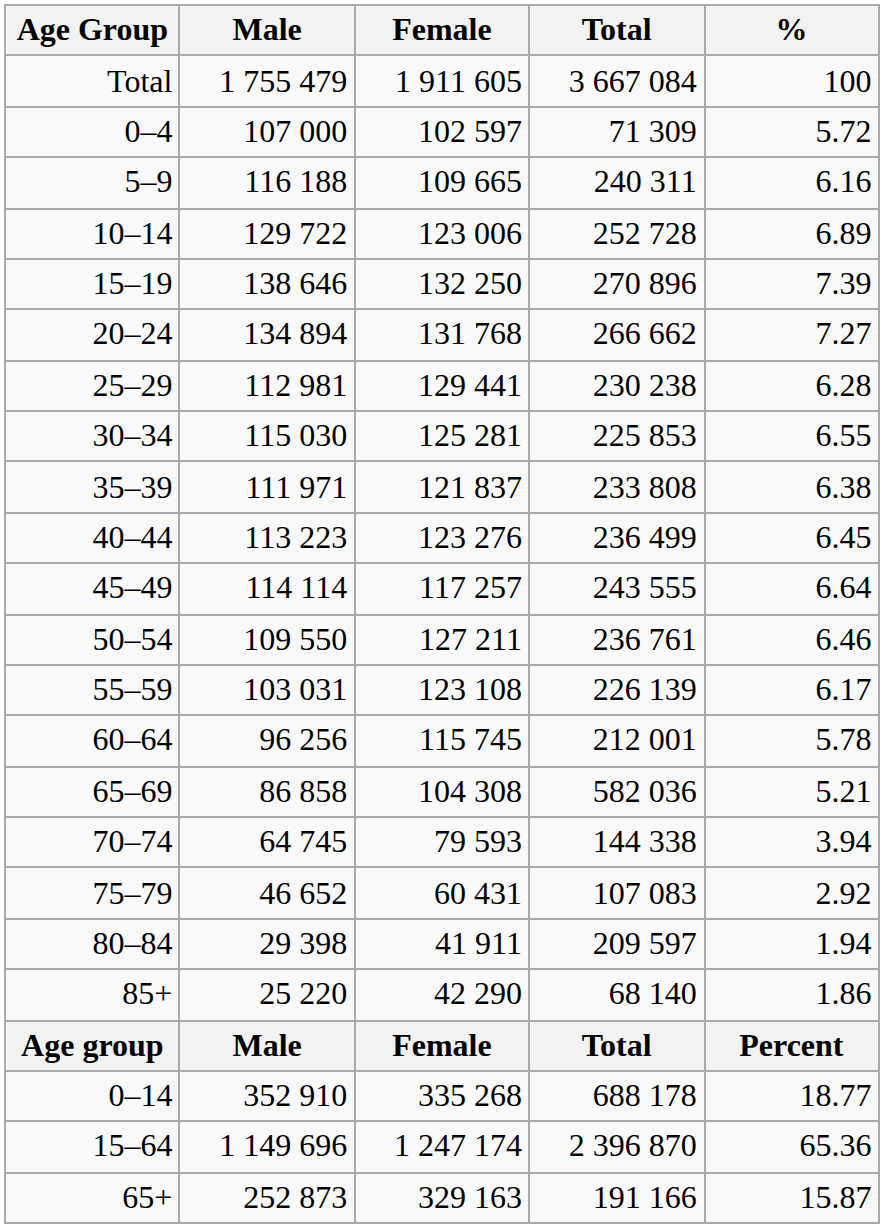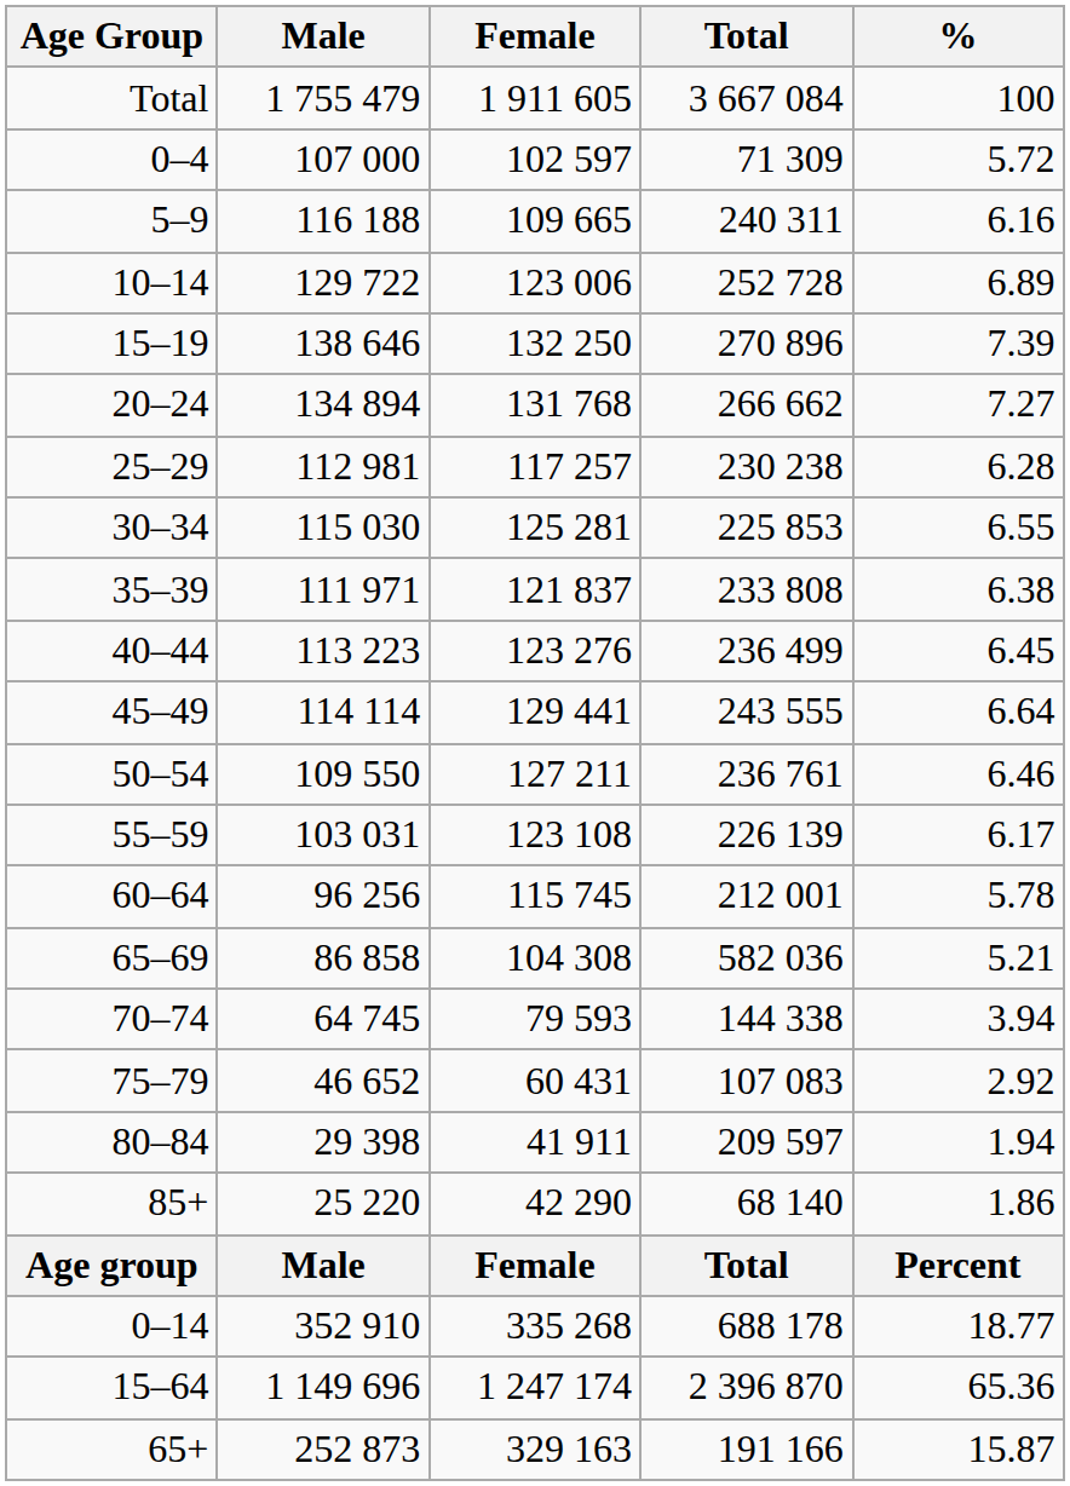25–29 | Female: 129 441 -> 117 257
45–49 | Female: 117 257 -> 129 441
